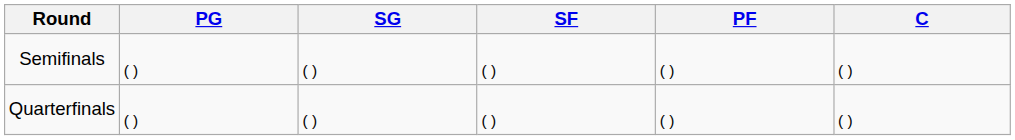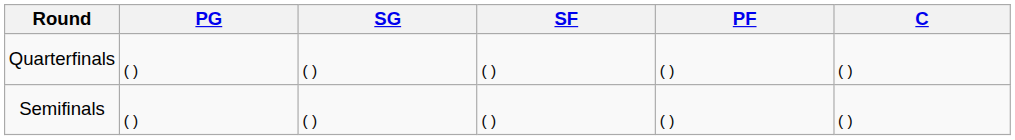rows swapped: Quarterfinals <-> Semifinals
